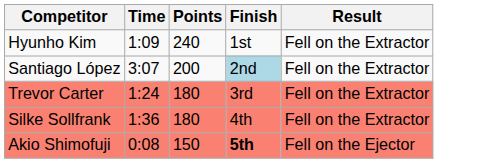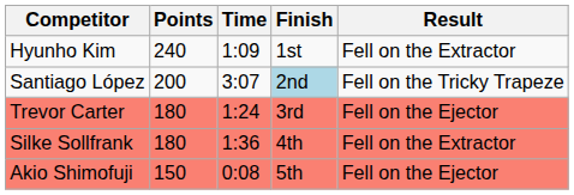columns swapped: Points <-> Time
Santiago López | Result: Fell on the Extractor -> Fell on the Tricky Trapeze
Trevor Carter | Result: Fell on the Extractor -> Fell on the Ejector
Akio Shimofuji | Finish: bold -> normal
